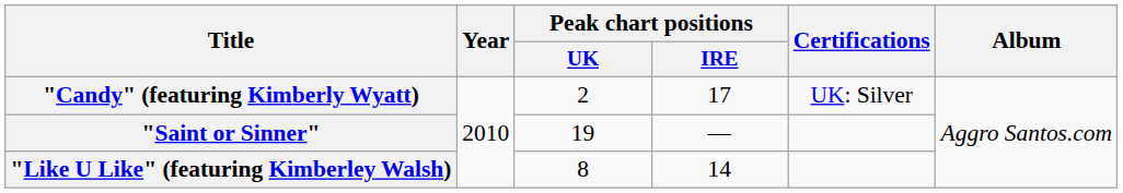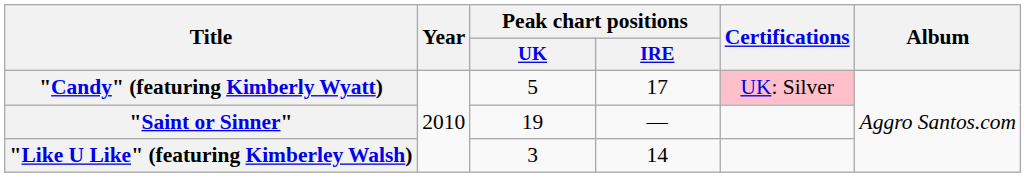"Candy" (featuring Kimberly Wyatt) | Peak chart positions / UK: 2 -> 5
"Candy" (featuring Kimberly Wyatt) | Certifications: no background -> pink background
"Like U Like" (featuring Kimberley Walsh) | Peak chart positions / UK: 8 -> 3
